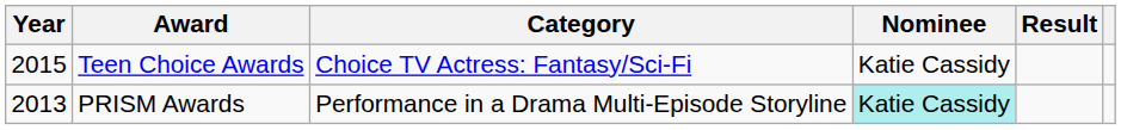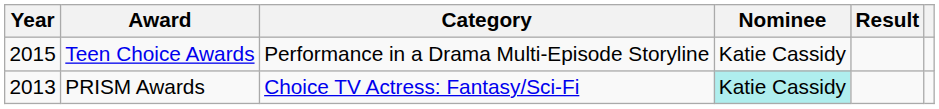Teen Choice Awards | Category: Choice TV Actress: Fantasy/Sci-Fi -> Performance in a Drama Multi-Episode Storyline
PRISM Awards | Category: Performance in a Drama Multi-Episode Storyline -> Choice TV Actress: Fantasy/Sci-Fi
